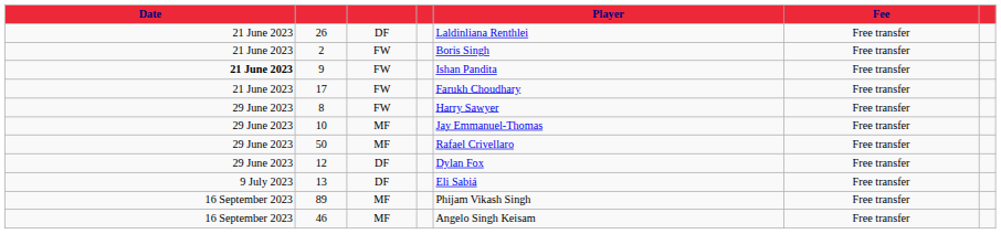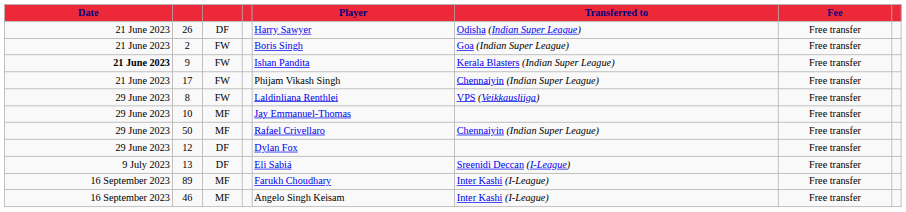+ column: Transferred to | Odisha (Indian Super League) | Goa (Indian Super League) | Kerala Blasters (Indian Super League) | Chennaiyin (Indian Super League) | VPS (Veikkausliiga) | Chennaiyin (Indian Super League) | Sreenidi Deccan (I-League) | Inter Kashi (I-League) | Inter Kashi (I-League)
26 | Player: Laldinliana Renthlei -> Harry Sawyer
17 | Player: Farukh Choudhary -> Phijam Vikash Singh
8 | Player: Harry Sawyer -> Laldinliana Renthlei
89 | Player: Phijam Vikash Singh -> Farukh Choudhary
